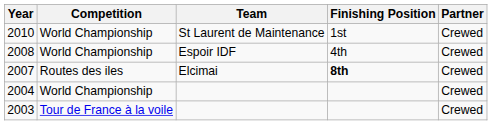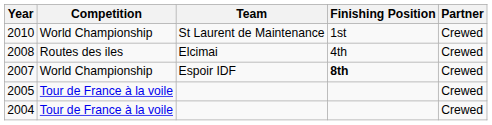2008 | Competition: World Championship -> Routes des iles
2008 | Team: Espoir IDF -> Elcimai
2007 | Competition: Routes des iles -> World Championship
2007 | Team: Elcimai -> Espoir IDF
+ row: 2005 | Tour de France à la voile | Crewed
2004 | Competition: World Championship -> Tour de France à la voile
- row: 2003 | Tour de France à la voile | Crewed
